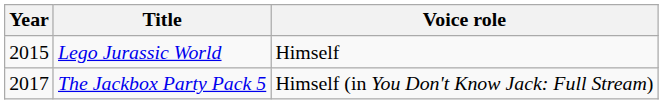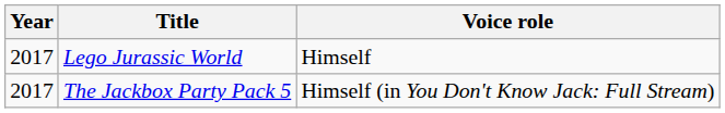Lego Jurassic World | Year: 2015 -> 2017
